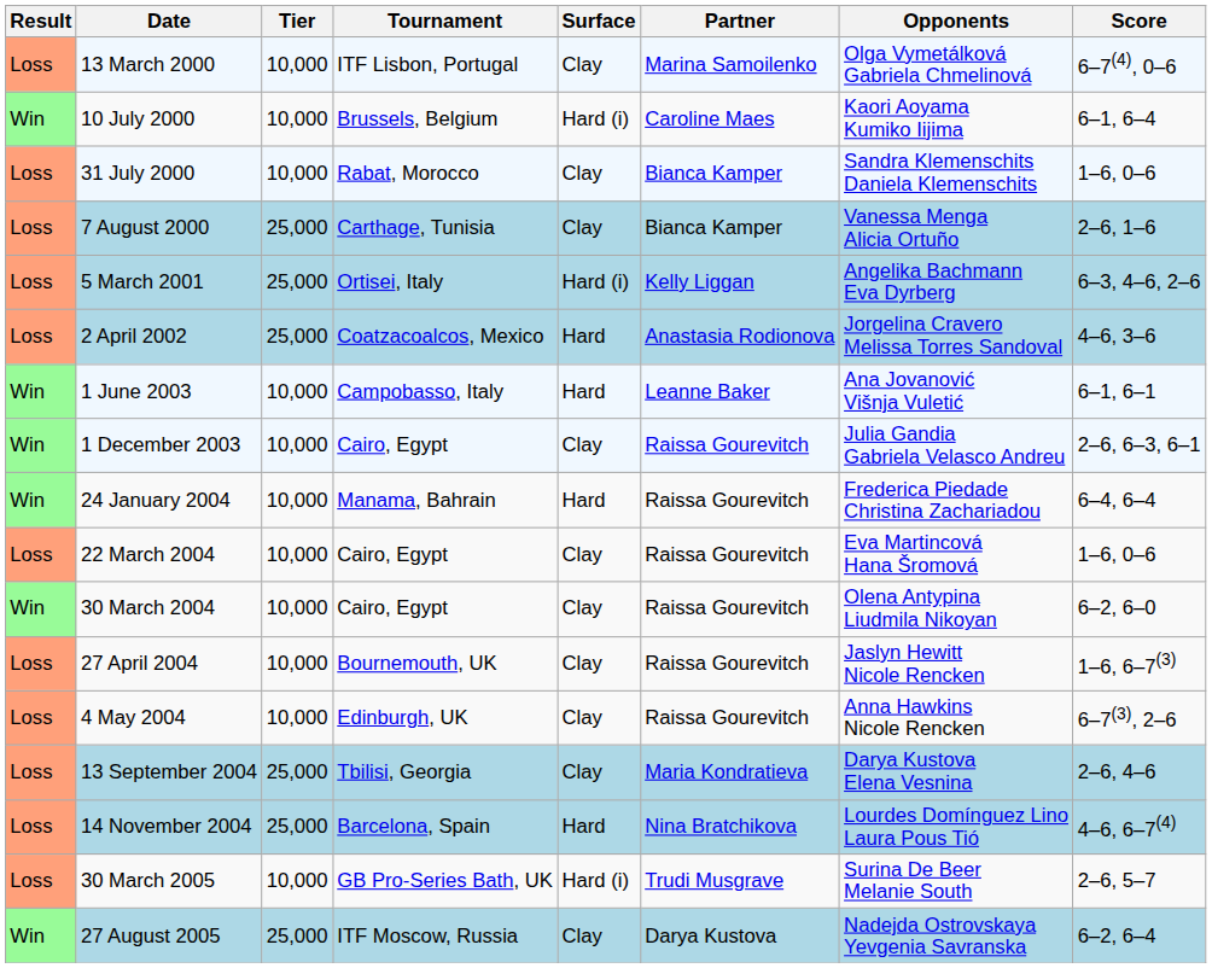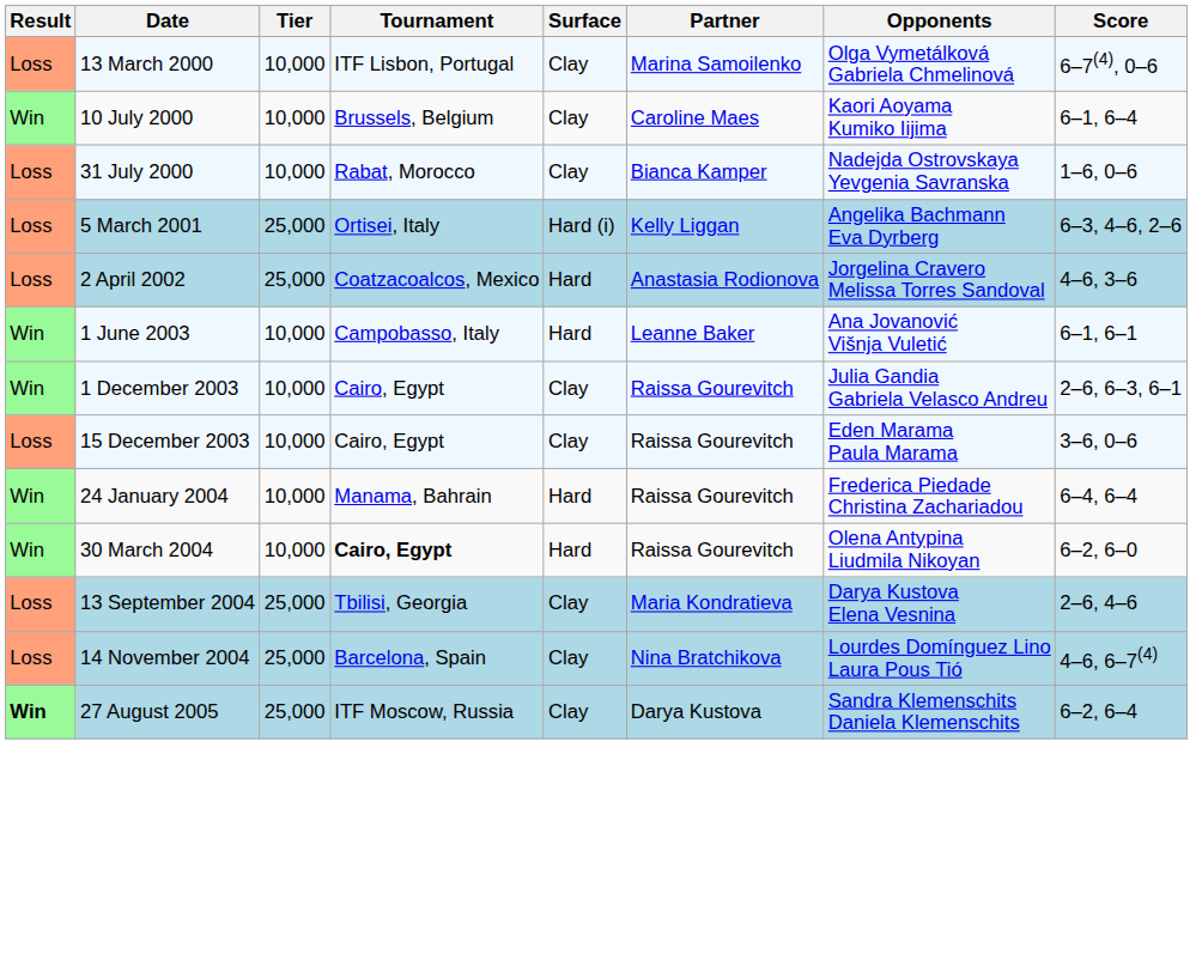10 July 2000 | Surface: Hard (i) -> Clay
31 July 2000 | Opponents: Sandra Klemenschits Daniela Klemenschits -> Nadejda Ostrovskaya Yevgenia Savranska
- row: Loss | 7 August 2000 | 25,000 | Carthage, Tunisia | Clay | Bianca Kamper | Vanessa Menga Alicia Ortuño | 2–6, 1–6
+ row: Loss | 15 December 2003 | 10,000 | Cairo, Egypt | Clay | Raissa Gourevitch | Eden Marama Paula Marama | 3–6, 0–6
- row: Loss | 22 March 2004 | 10,000 | Cairo, Egypt | Clay | Raissa Gourevitch | Eva Martincová Hana Šromová | 1–6, 0–6
30 March 2004 | Tournament: normal -> bold
30 March 2004 | Surface: Clay -> Hard
- row: Loss | 27 April 2004 | 10,000 | Bournemouth, UK | Clay | Raissa Gourevitch | Jaslyn Hewitt Nicole Rencken | 1–6, 6–7(3)
- row: Loss | 4 May 2004 | 10,000 | Edinburgh, UK | Clay | Raissa Gourevitch | Anna Hawkins Nicole Rencken | 6–7(3), 2–6
14 November 2004 | Surface: Hard -> Clay
- row: Loss | 30 March 2005 | 10,000 | GB Pro-Series Bath, UK | Hard (i) | Trudi Musgrave | Surina De Beer Melanie South | 2–6, 5–7
27 August 2005 | Result: normal -> bold
27 August 2005 | Opponents: Nadejda Ostrovskaya Yevgenia Savranska -> Sandra Klemenschits Daniela Klemenschits
